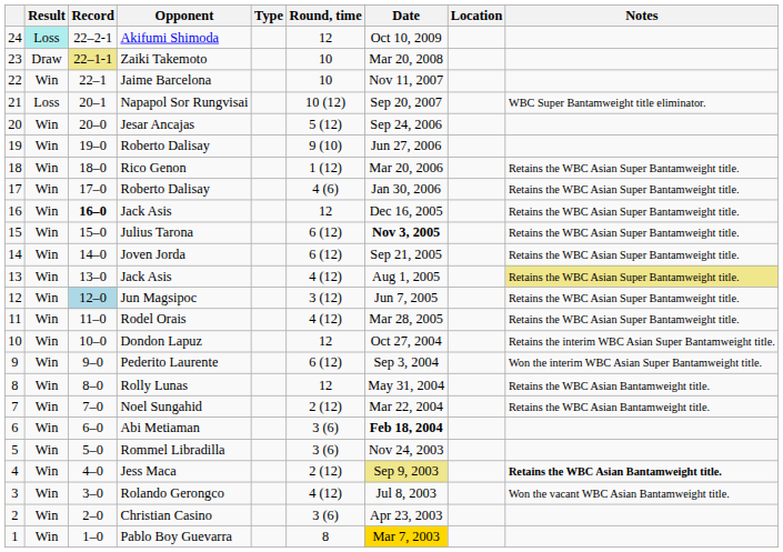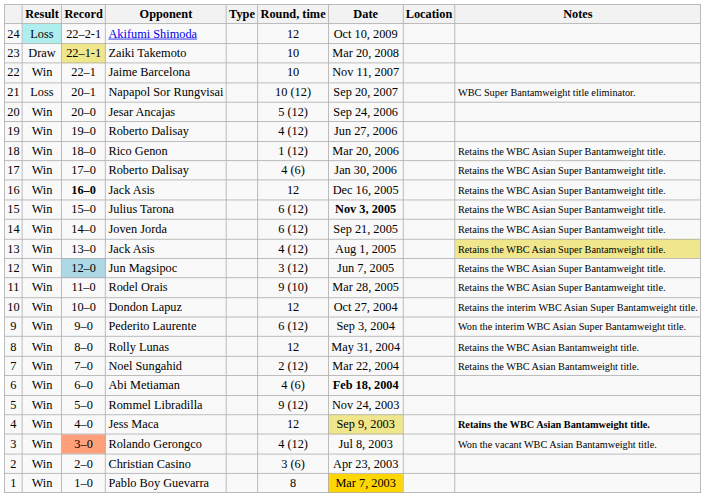19 / Roberto Dalisay | Round, time: 9 (10) -> 4 (12)
Rodel Orais | Round, time: 4 (12) -> 9 (10)
Abi Metiaman | Round, time: 3 (6) -> 4 (6)
Rommel Libradilla | Round, time: 3 (6) -> 9 (12)
Jess Maca | Round, time: 2 (12) -> 12
Rolando Gerongco | Record: no background -> lightsalmon background
